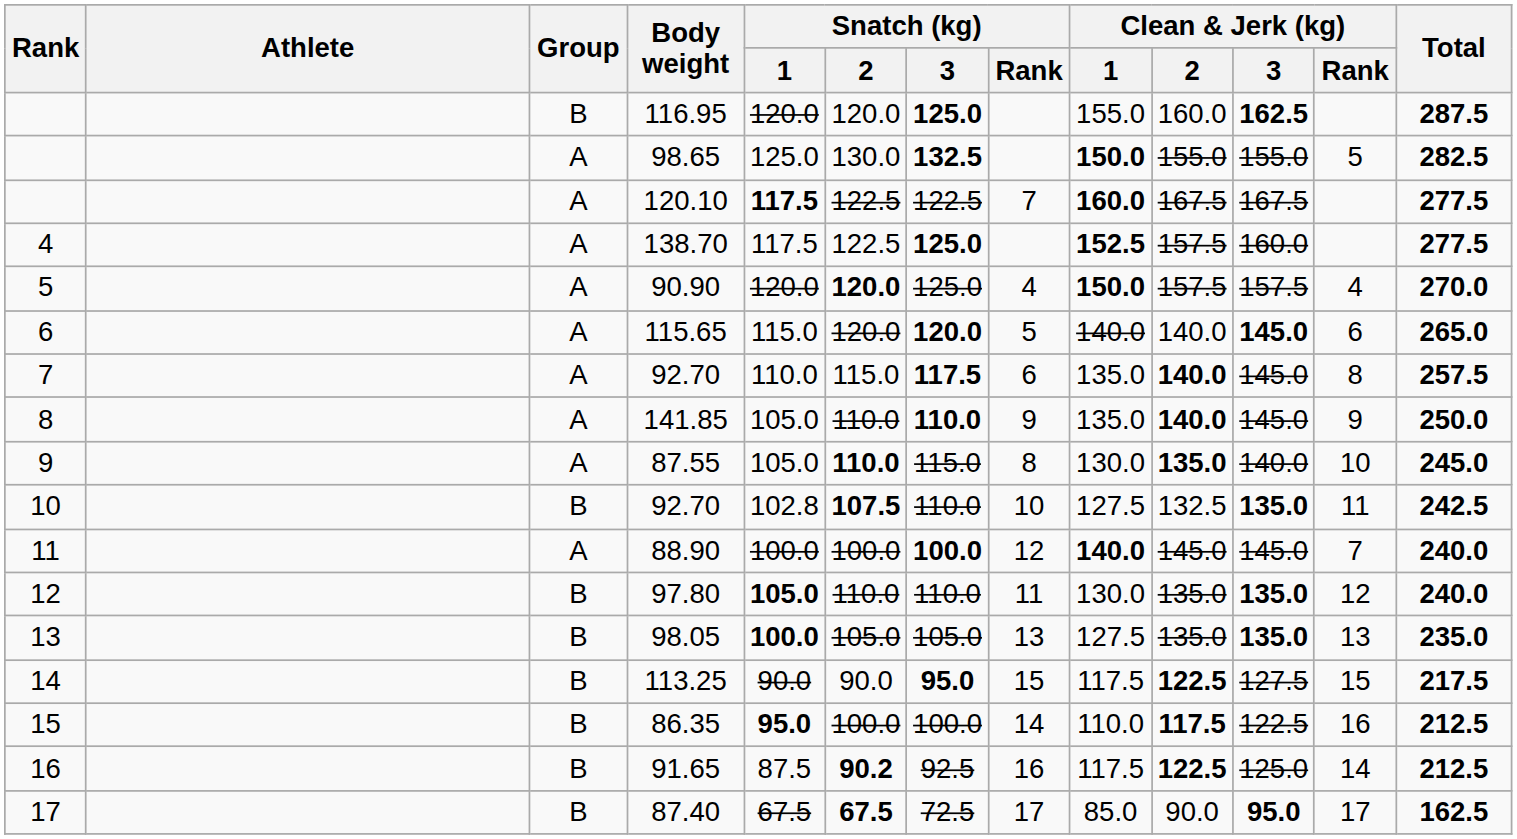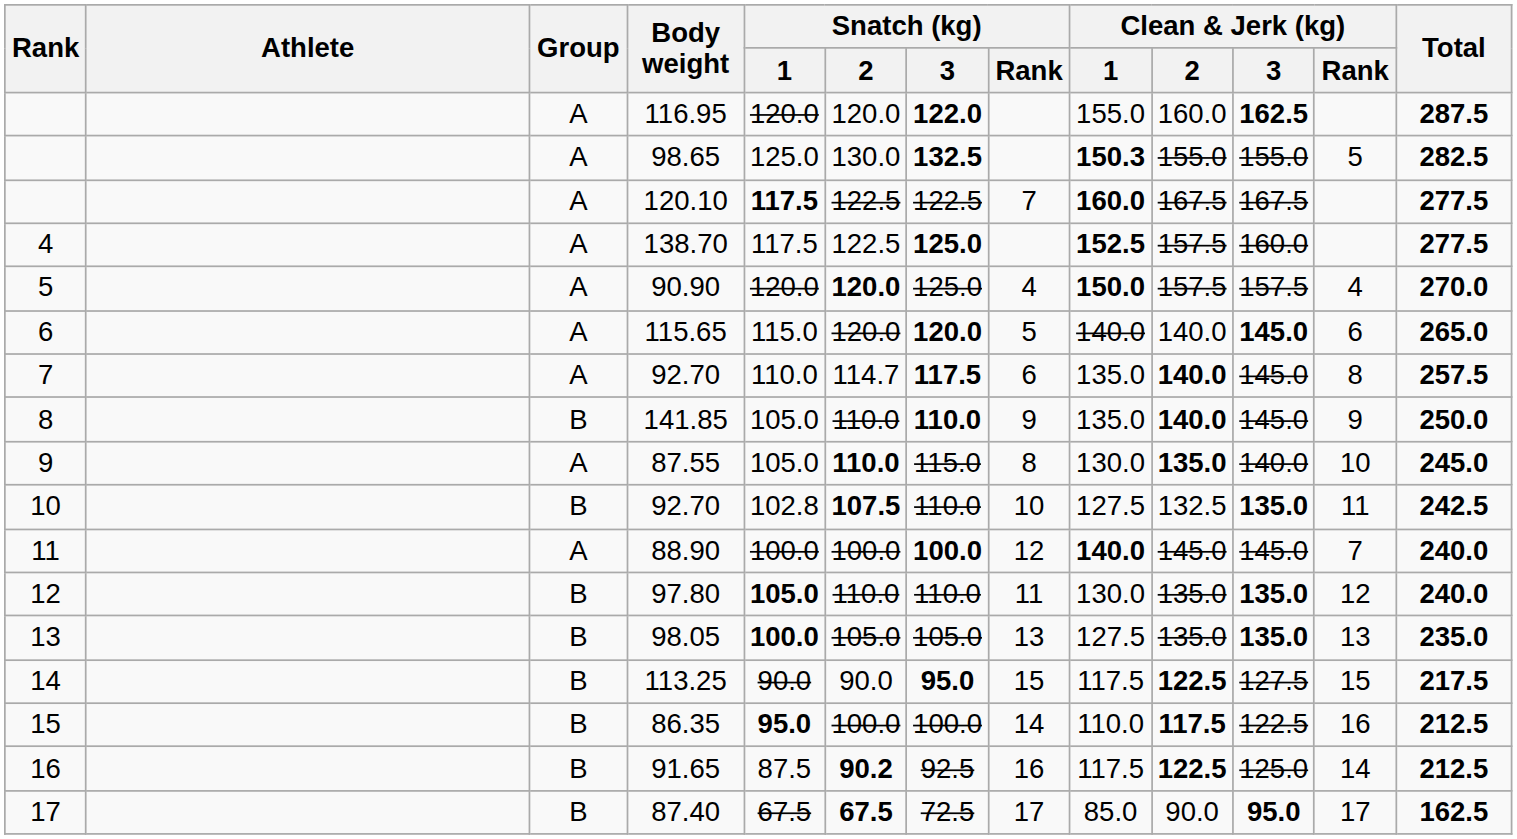116.95 | Group: B -> A
116.95 | Snatch (kg) / 3: 125.0 -> 122.0
98.65 | Clean & Jerk (kg) / 1: 150.0 -> 150.3
7 / 92.70 | Snatch (kg) / 2: 115.0 -> 114.7
141.85 | Group: A -> B
